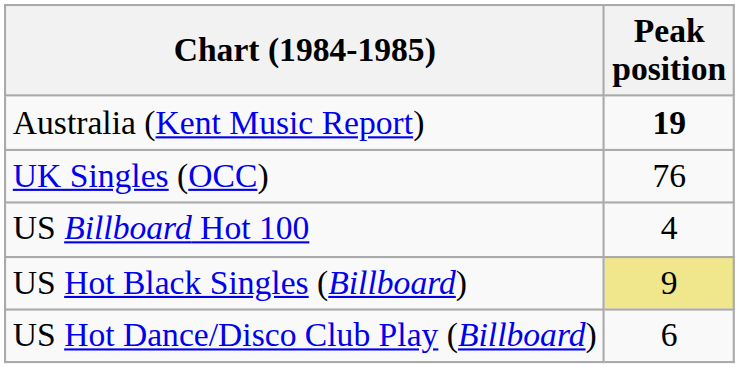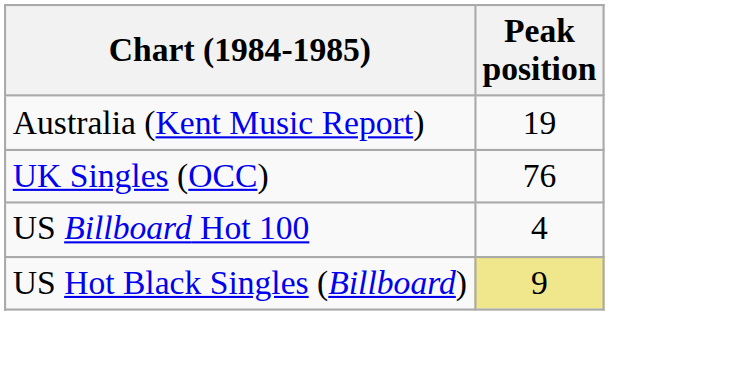Australia (Kent Music Report) | Peak position: bold -> normal
- row: US Hot Dance/Disco Club Play (Billboard) | 6
